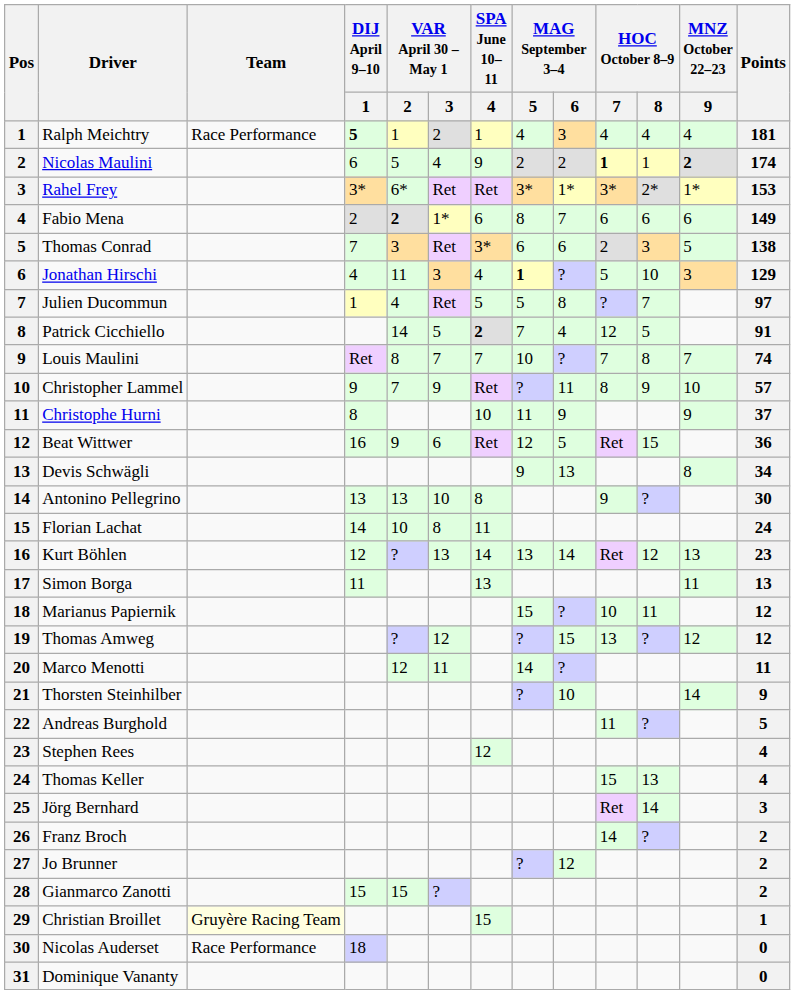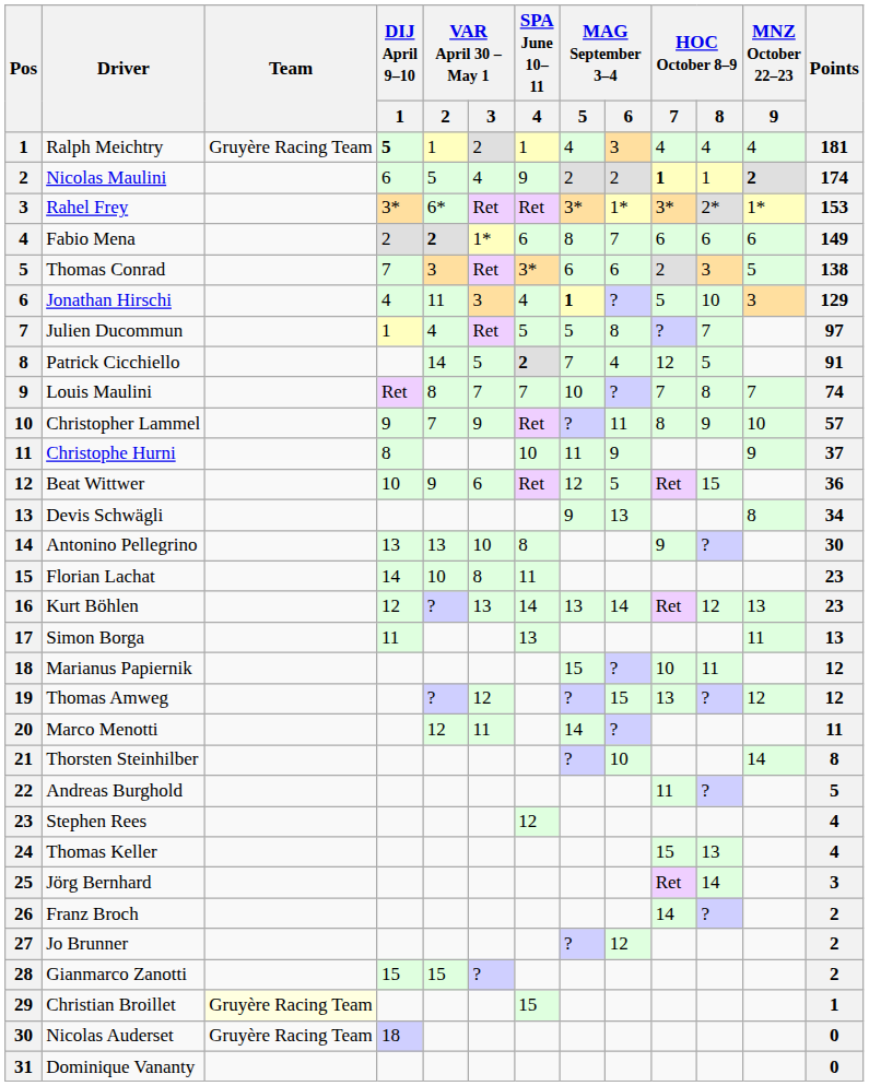Ralph Meichtry | Team: Race Performance -> Gruyère Racing Team
Beat Wittwer | DIJ April 9–10 / 1: 16 -> 10
Florian Lachat | Points: 24 -> 23
Thorsten Steinhilber | Points: 9 -> 8
Nicolas Auderset | Team: Race Performance -> Gruyère Racing Team
